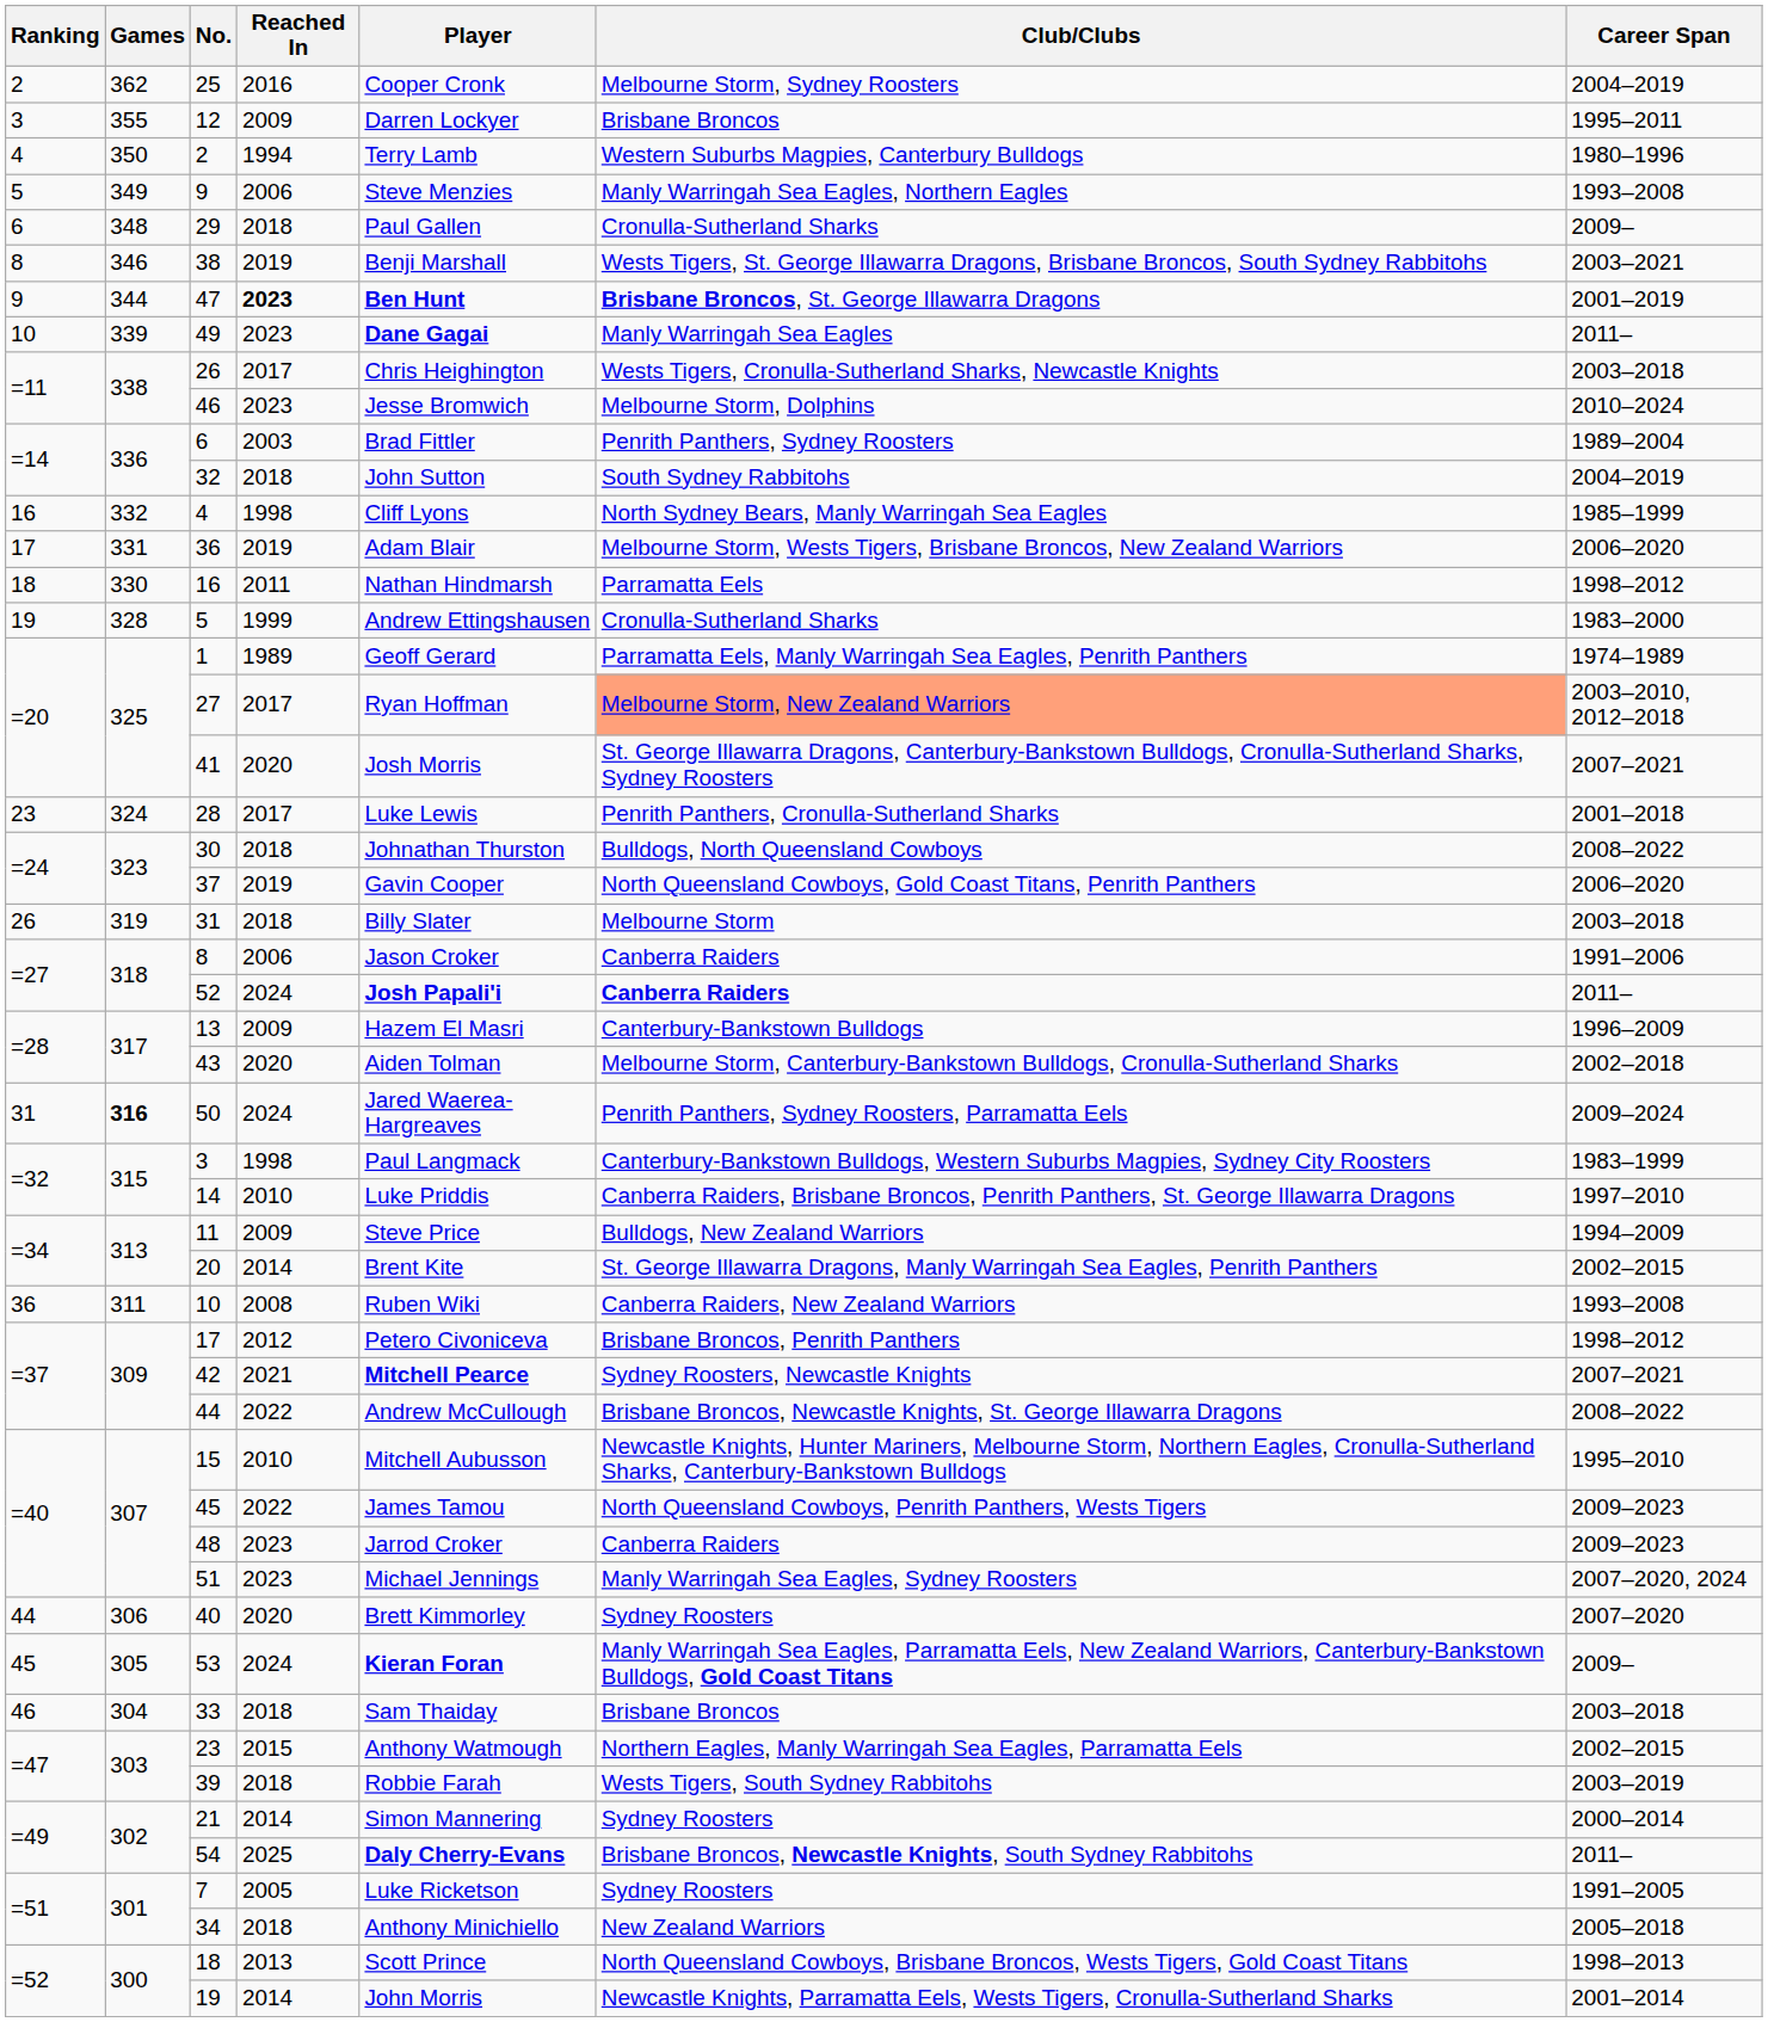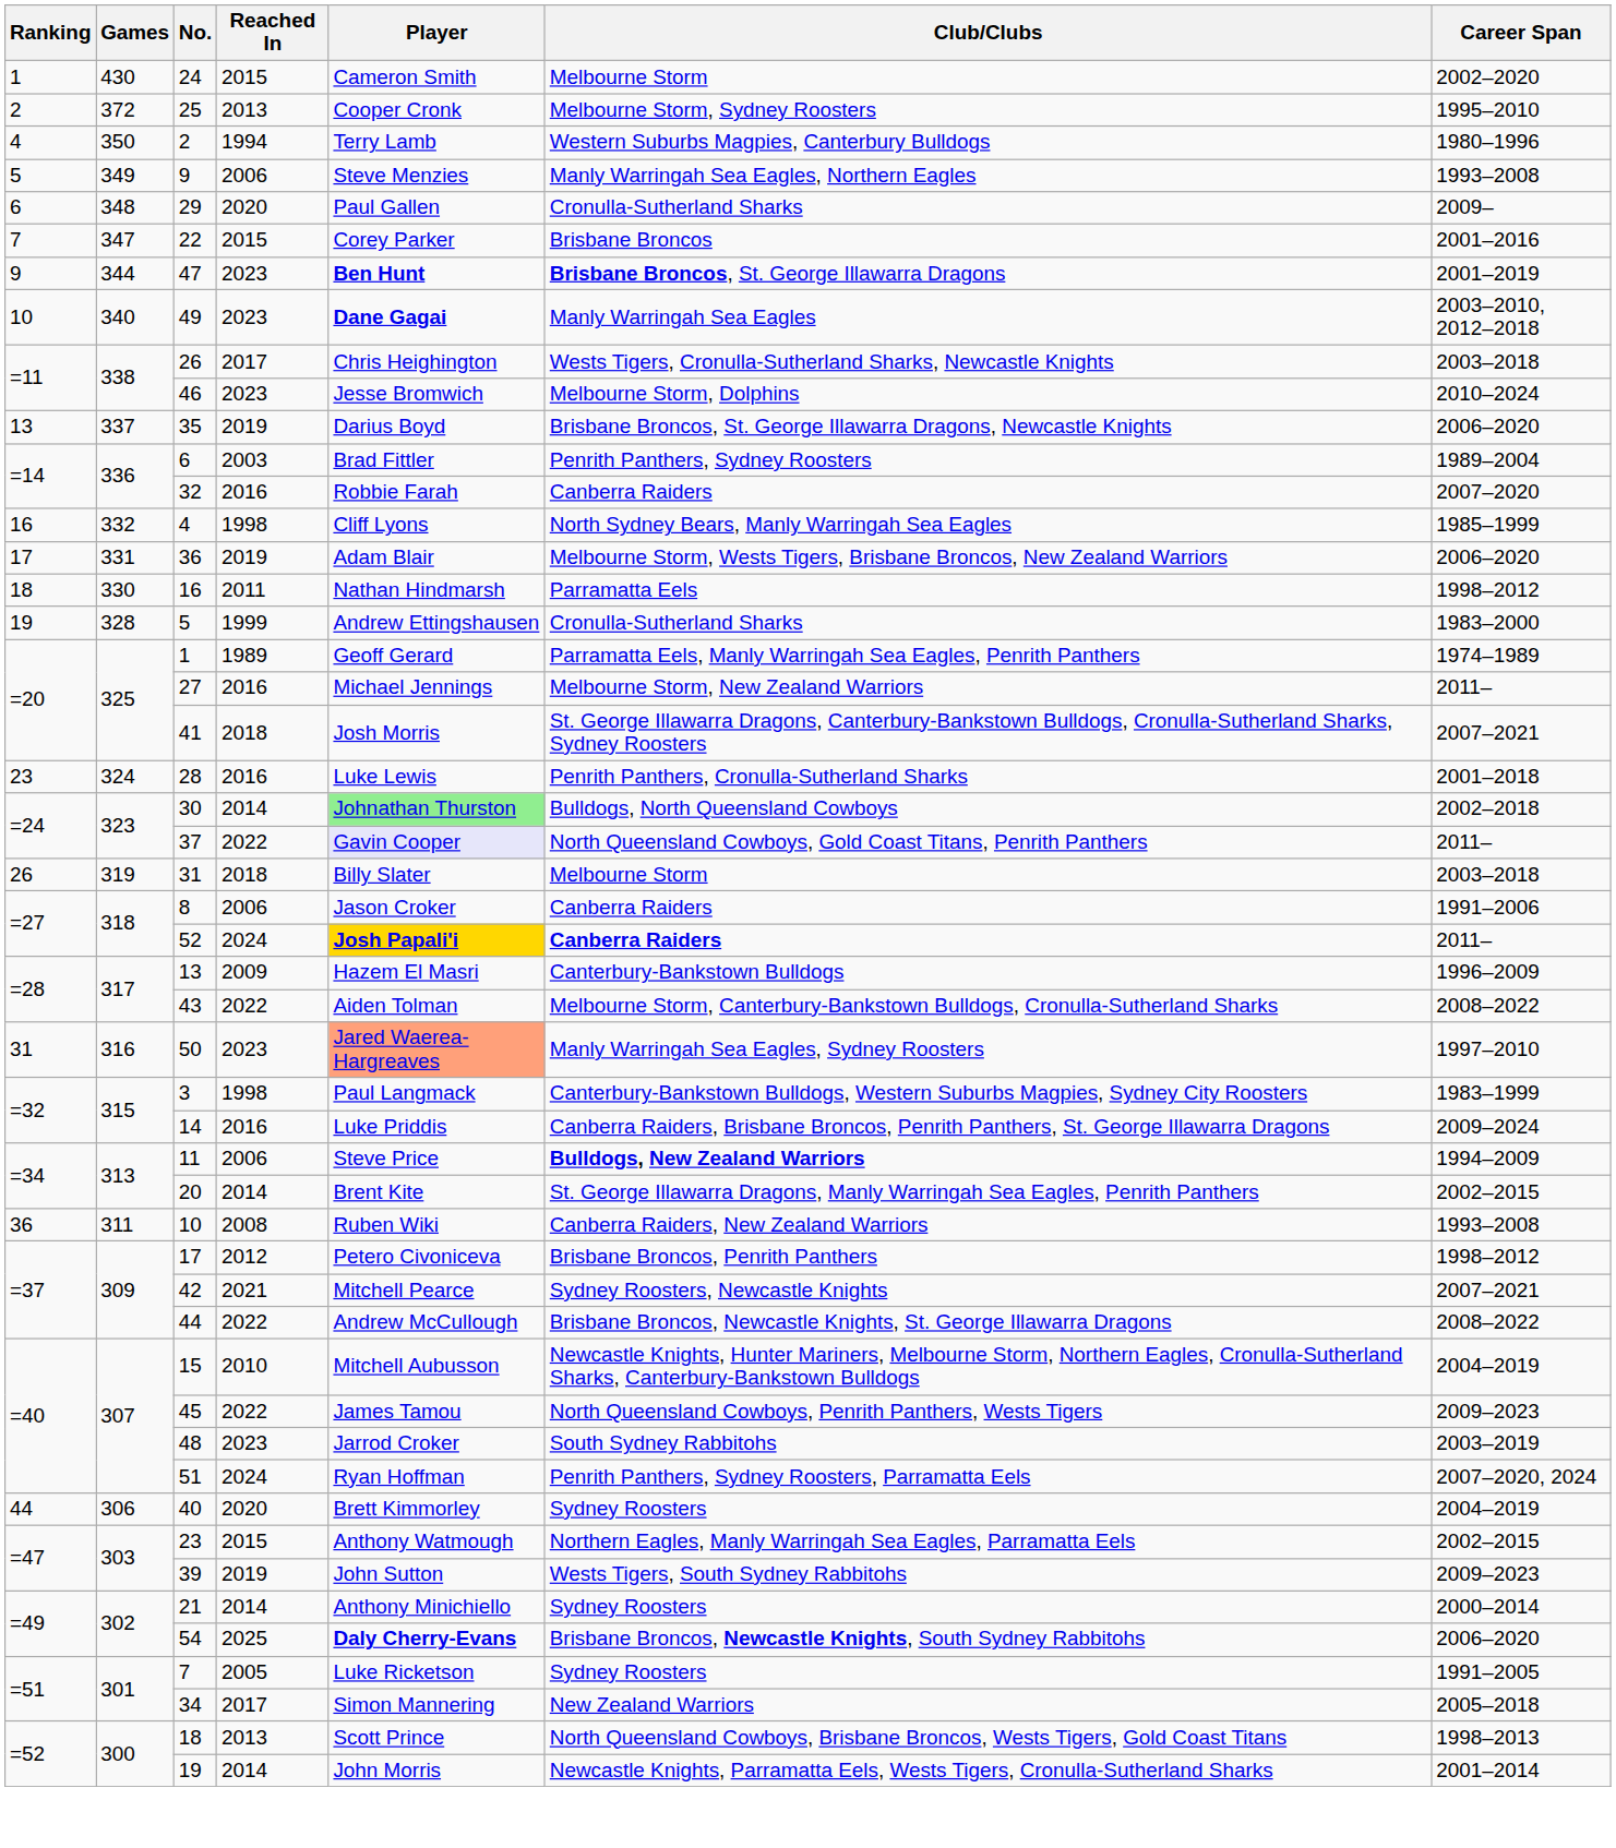+ row: 1 | 430 | 24 | 2015 | Cameron Smith | Melbourne Storm | 2002–2020
25 | Games: 362 -> 372
25 | Reached In: 2016 -> 2013
25 | Career Span: 2004–2019 -> 1995–2010
- row: 3 | 355 | 12 | 2009 | Darren Lockyer | Brisbane Broncos | 1995–2011
29 | Reached In: 2018 -> 2020
+ row: 7 | 347 | 22 | 2015 | Corey Parker | Brisbane Broncos | 2001–2016
- row: 8 | 346 | 38 | 2019 | Benji Marshall | Wests Tigers, St. George Illawarra Dragons, Brisbane Broncos, South Sydney Rabbitohs | 2003–2021
47 | Reached In: bold -> normal
49 | Games: 339 -> 340
49 | Career Span: 2011– -> 2003–2010, 2012–2018
+ row: 13 | 337 | 35 | 2019 | Darius Boyd | Brisbane Broncos, St. George Illawarra Dragons, Newcastle Knights | 2006–2020
32 | Reached In: 2018 -> 2016
32 | Player: John Sutton -> Robbie Farah
32 | Club/Clubs: South Sydney Rabbitohs -> Canberra Raiders
32 | Career Span: 2004–2019 -> 2007–2020
27 | Reached In: 2017 -> 2016
27 | Player: Ryan Hoffman -> Michael Jennings
27 | Club/Clubs: lightsalmon background -> no background
27 | Career Span: 2003–2010, 2012–2018 -> 2011–
41 | Reached In: 2020 -> 2018
28 | Reached In: 2017 -> 2016
30 | Reached In: 2018 -> 2014
30 | Player: no background -> lightgreen background
30 | Career Span: 2008–2022 -> 2002–2018
37 | Reached In: 2019 -> 2022
37 | Player: no background -> lavender background
37 | Career Span: 2006–2020 -> 2011–
52 | Player: no background -> gold background
43 | Reached In: 2020 -> 2022
43 | Career Span: 2002–2018 -> 2008–2022
50 | Games: bold -> normal
50 | Reached In: 2024 -> 2023
50 | Player: no background -> lightsalmon background
50 | Club/Clubs: Penrith Panthers, Sydney Roosters, Parramatta Eels -> Manly Warringah Sea Eagles, Sydney Roosters
50 | Career Span: 2009–2024 -> 1997–2010
14 | Reached In: 2010 -> 2016
14 | Career Span: 1997–2010 -> 2009–2024
11 | Reached In: 2009 -> 2006
11 | Club/Clubs: normal -> bold
42 | Player: bold -> normal
15 | Career Span: 1995–2010 -> 2004–2019
48 | Club/Clubs: Canberra Raiders -> South Sydney Rabbitohs
48 | Career Span: 2009–2023 -> 2003–2019
51 | Reached In: 2023 -> 2024
51 | Player: Michael Jennings -> Ryan Hoffman
51 | Club/Clubs: Manly Warringah Sea Eagles, Sydney Roosters -> Penrith Panthers, Sydney Roosters, Parramatta Eels
40 | Career Span: 2007–2020 -> 2004–2019
- row: 45 | 305 | 53 | 2024 | Kieran Foran | Manly Warringah Sea Eagles, Parramatta Eels, New Zealand Warriors, Canterbury-Bankstown Bulldogs, Gold Coast Titans | 2009–
- row: 46 | 304 | 33 | 2018 | Sam Thaiday | Brisbane Broncos | 2003–2018
39 | Reached In: 2018 -> 2019
39 | Player: Robbie Farah -> John Sutton
39 | Career Span: 2003–2019 -> 2009–2023
21 | Player: Simon Mannering -> Anthony Minichiello
54 | Career Span: 2011– -> 2006–2020
34 | Reached In: 2018 -> 2017
34 | Player: Anthony Minichiello -> Simon Mannering
